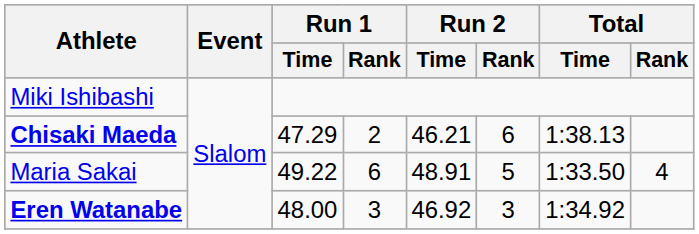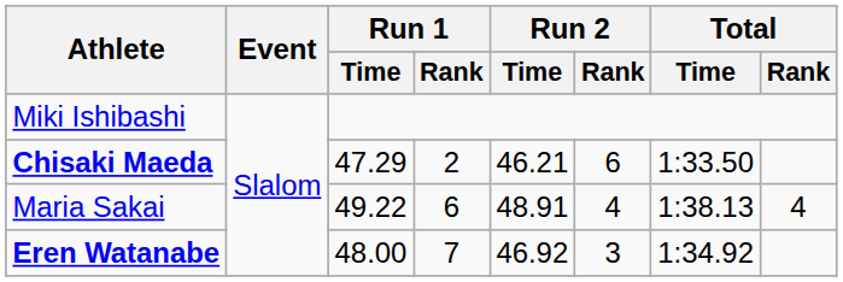Chisaki Maeda | Total / Time: 1:38.13 -> 1:33.50
Maria Sakai | Run 2 / Rank: 5 -> 4
Maria Sakai | Total / Time: 1:33.50 -> 1:38.13
Eren Watanabe | Run 1 / Rank: 3 -> 7
